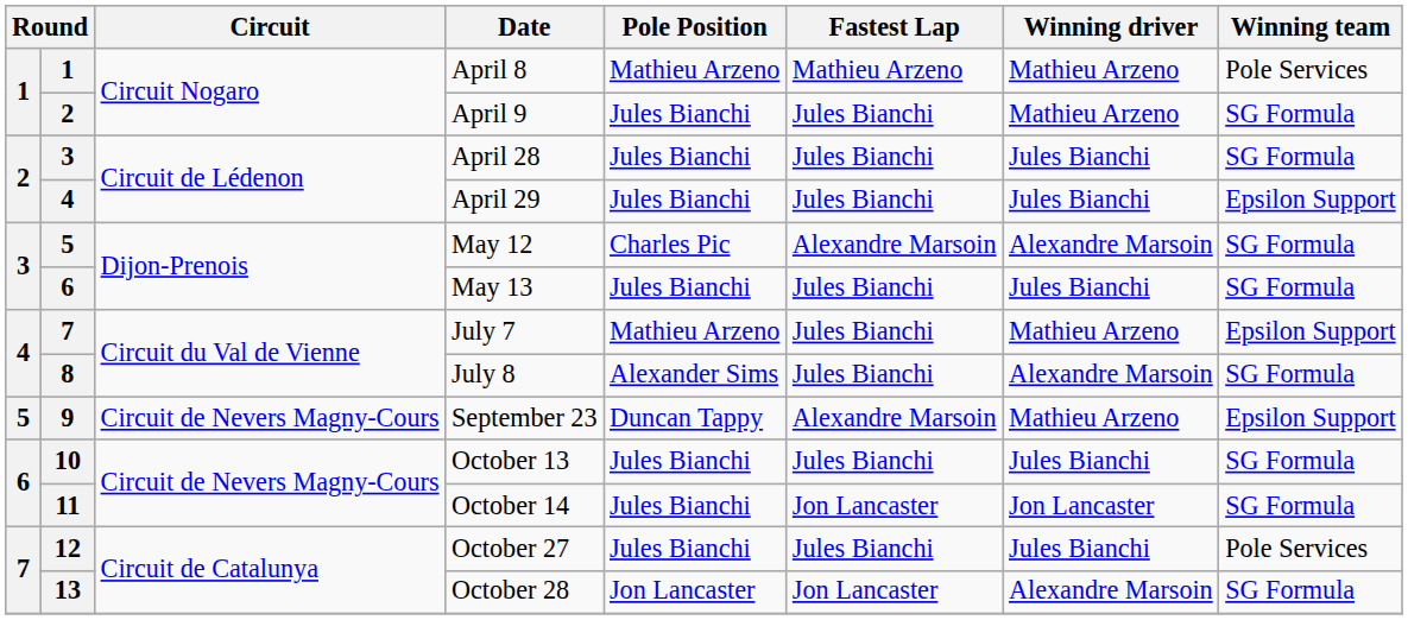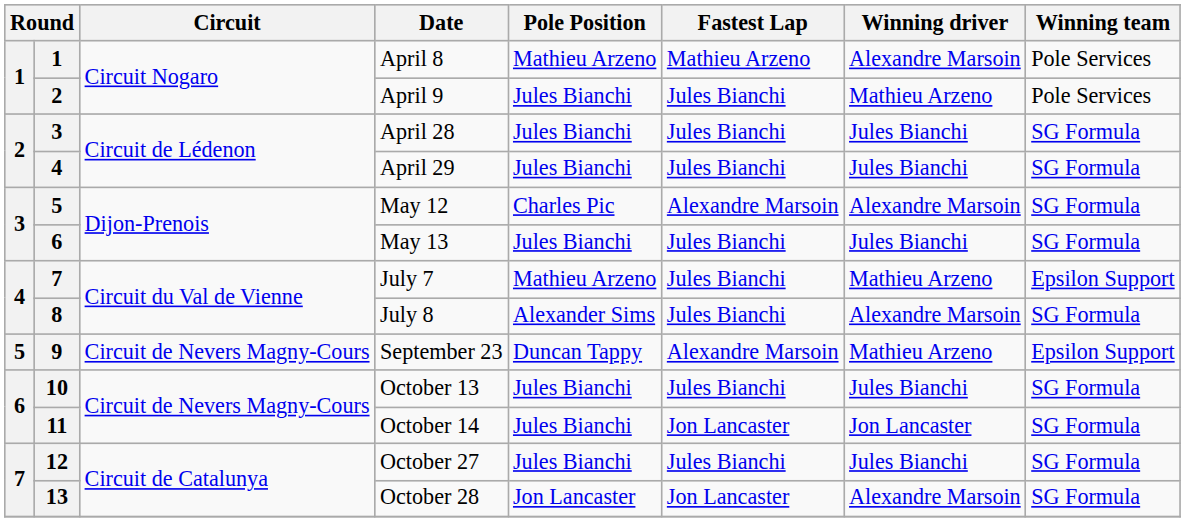April 8 | Winning driver: Mathieu Arzeno -> Alexandre Marsoin
April 9 | Winning team: SG Formula -> Pole Services
April 29 | Winning team: Epsilon Support -> SG Formula
October 27 | Winning team: Pole Services -> SG Formula
